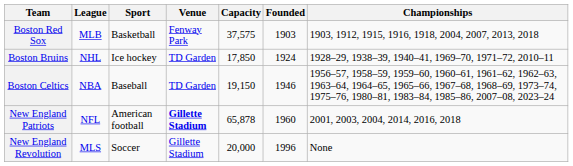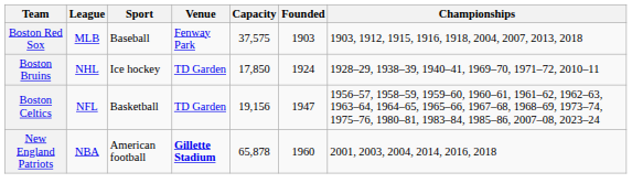Boston Red Sox | Sport: Basketball -> Baseball
Boston Celtics | League: NBA -> NFL
Boston Celtics | Sport: Baseball -> Basketball
Boston Celtics | Capacity: 19,150 -> 19,156
Boston Celtics | Founded: 1946 -> 1947
New England Patriots | League: NFL -> NBA
- row: New England Revolution | MLS | Soccer | Gillette Stadium | 20,000 | 1996 | None
